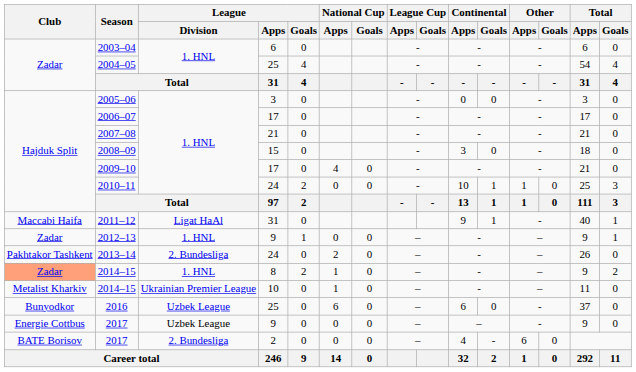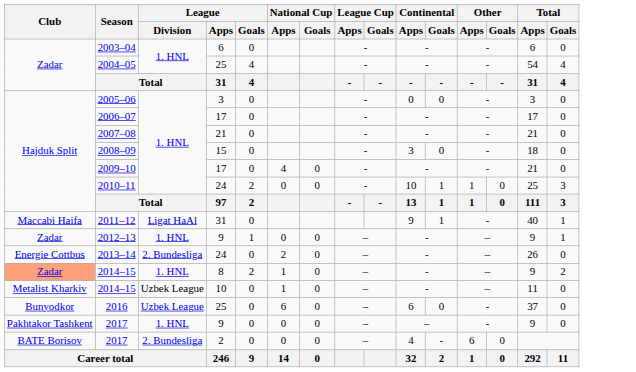2013–14 | Club: Pakhtakor Tashkent -> Energie Cottbus
2014–15 / 10 | League / Division: Ukrainian Premier League -> Uzbek League
2017 / 9 | Club: Energie Cottbus -> Pakhtakor Tashkent
2017 / 9 | League / Division: Uzbek League -> 1. HNL
